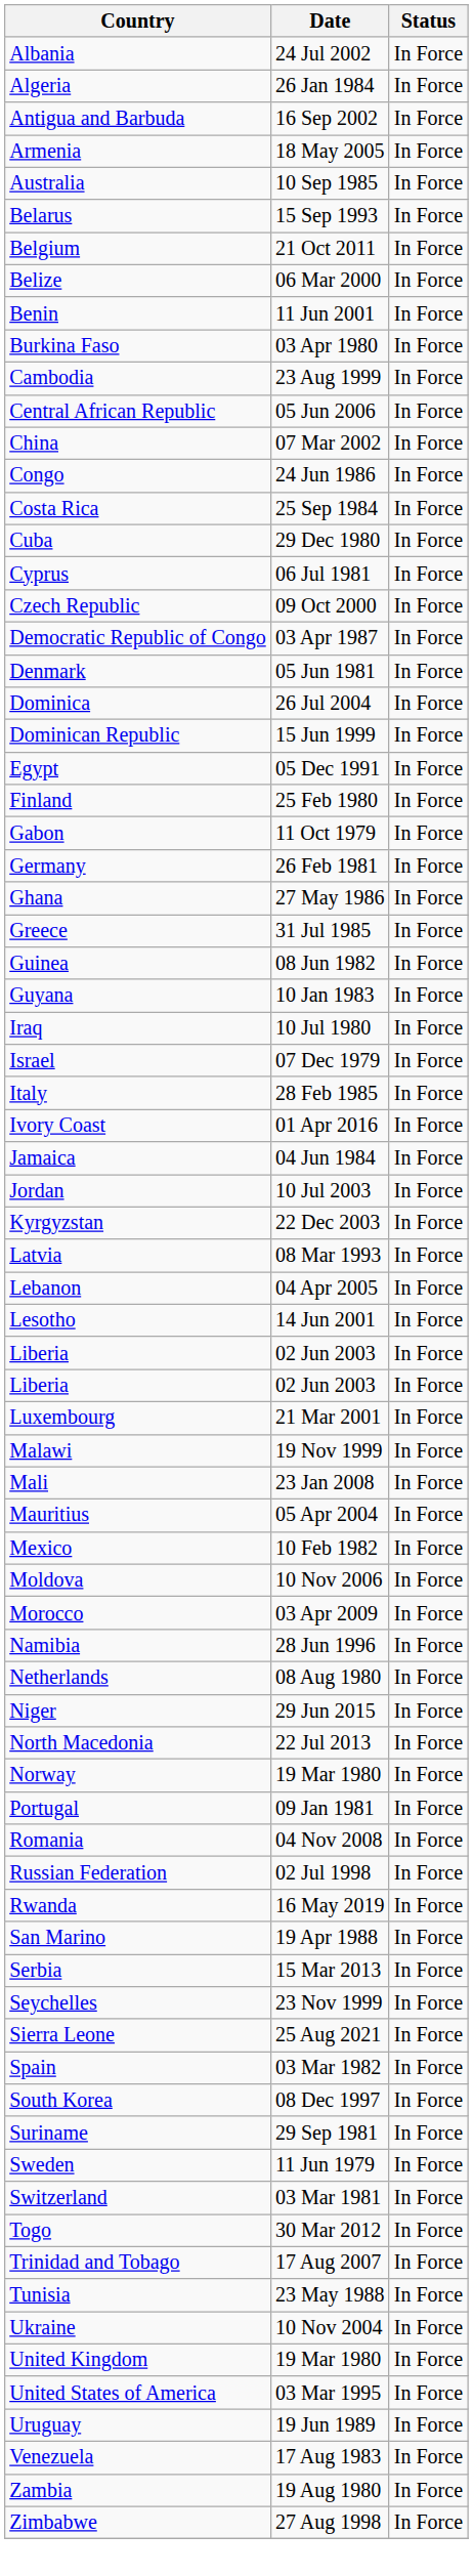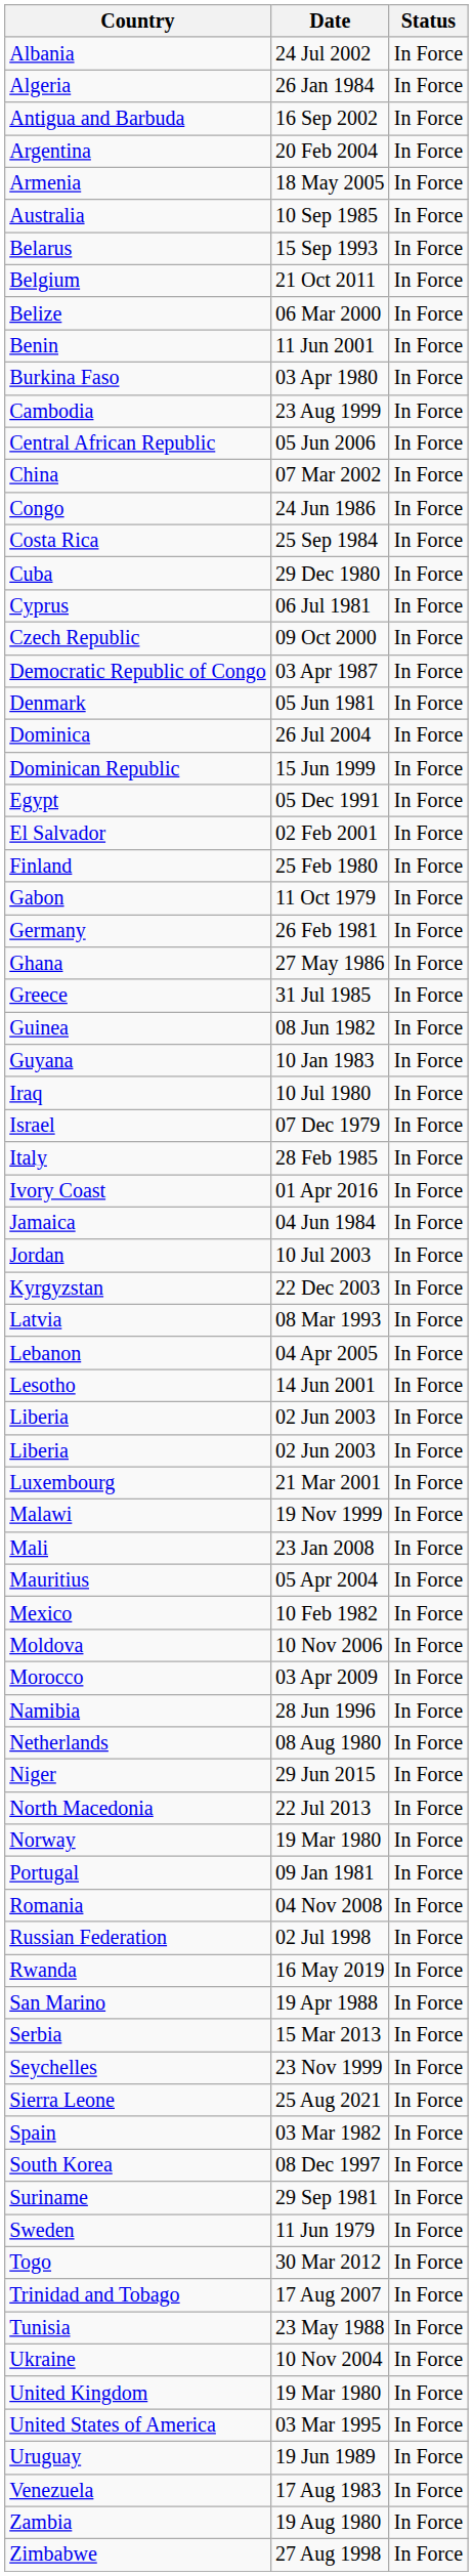+ row: Argentina | 20 Feb 2004 | In Force
+ row: El Salvador | 02 Feb 2001 | In Force
- row: Switzerland | 03 Mar 1981 | In Force
